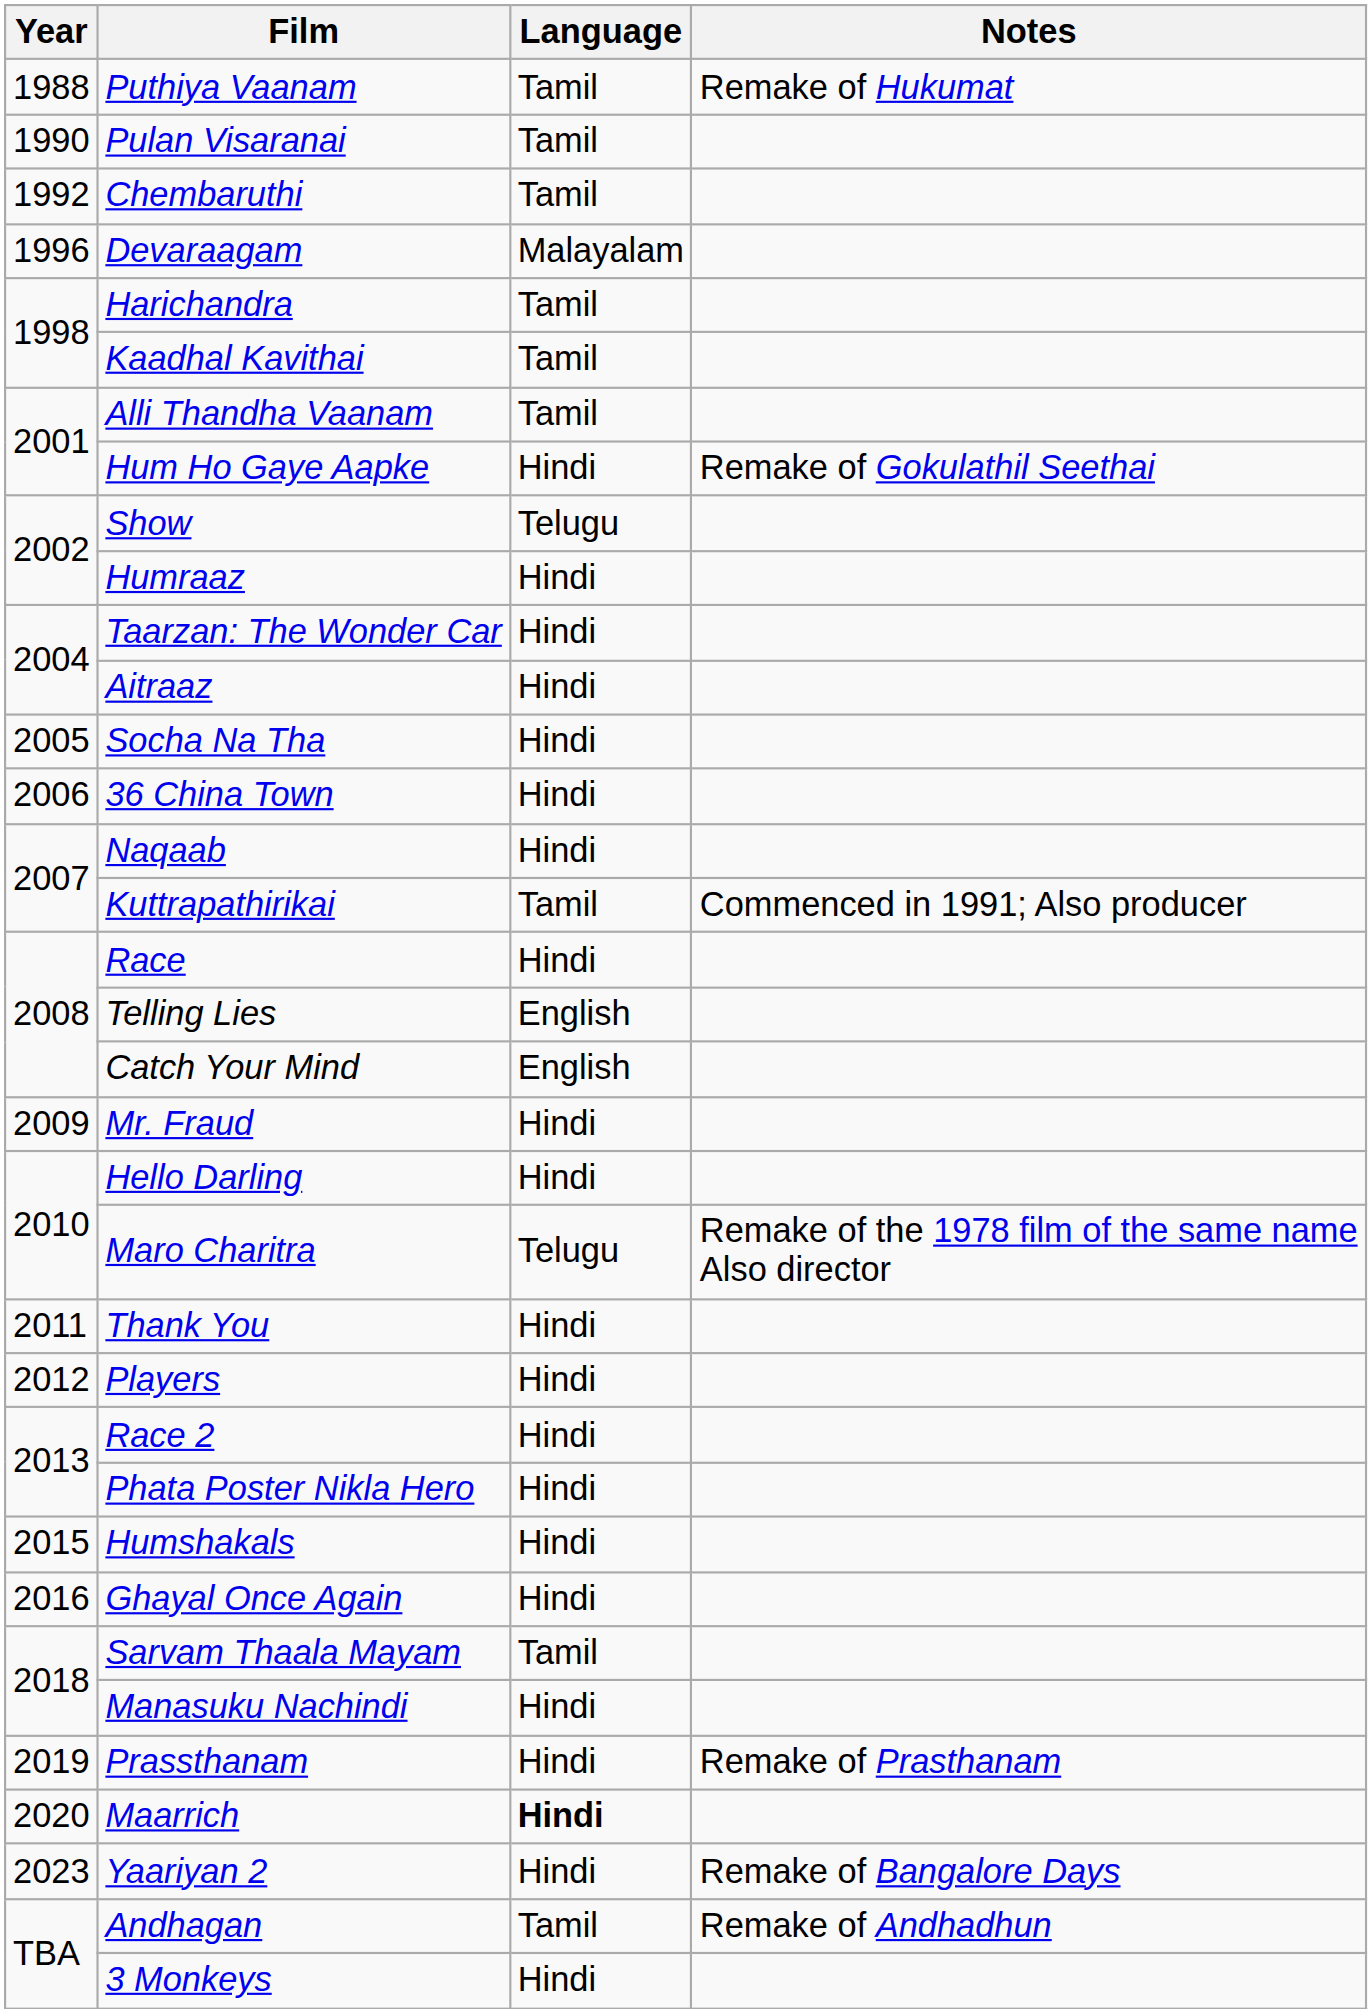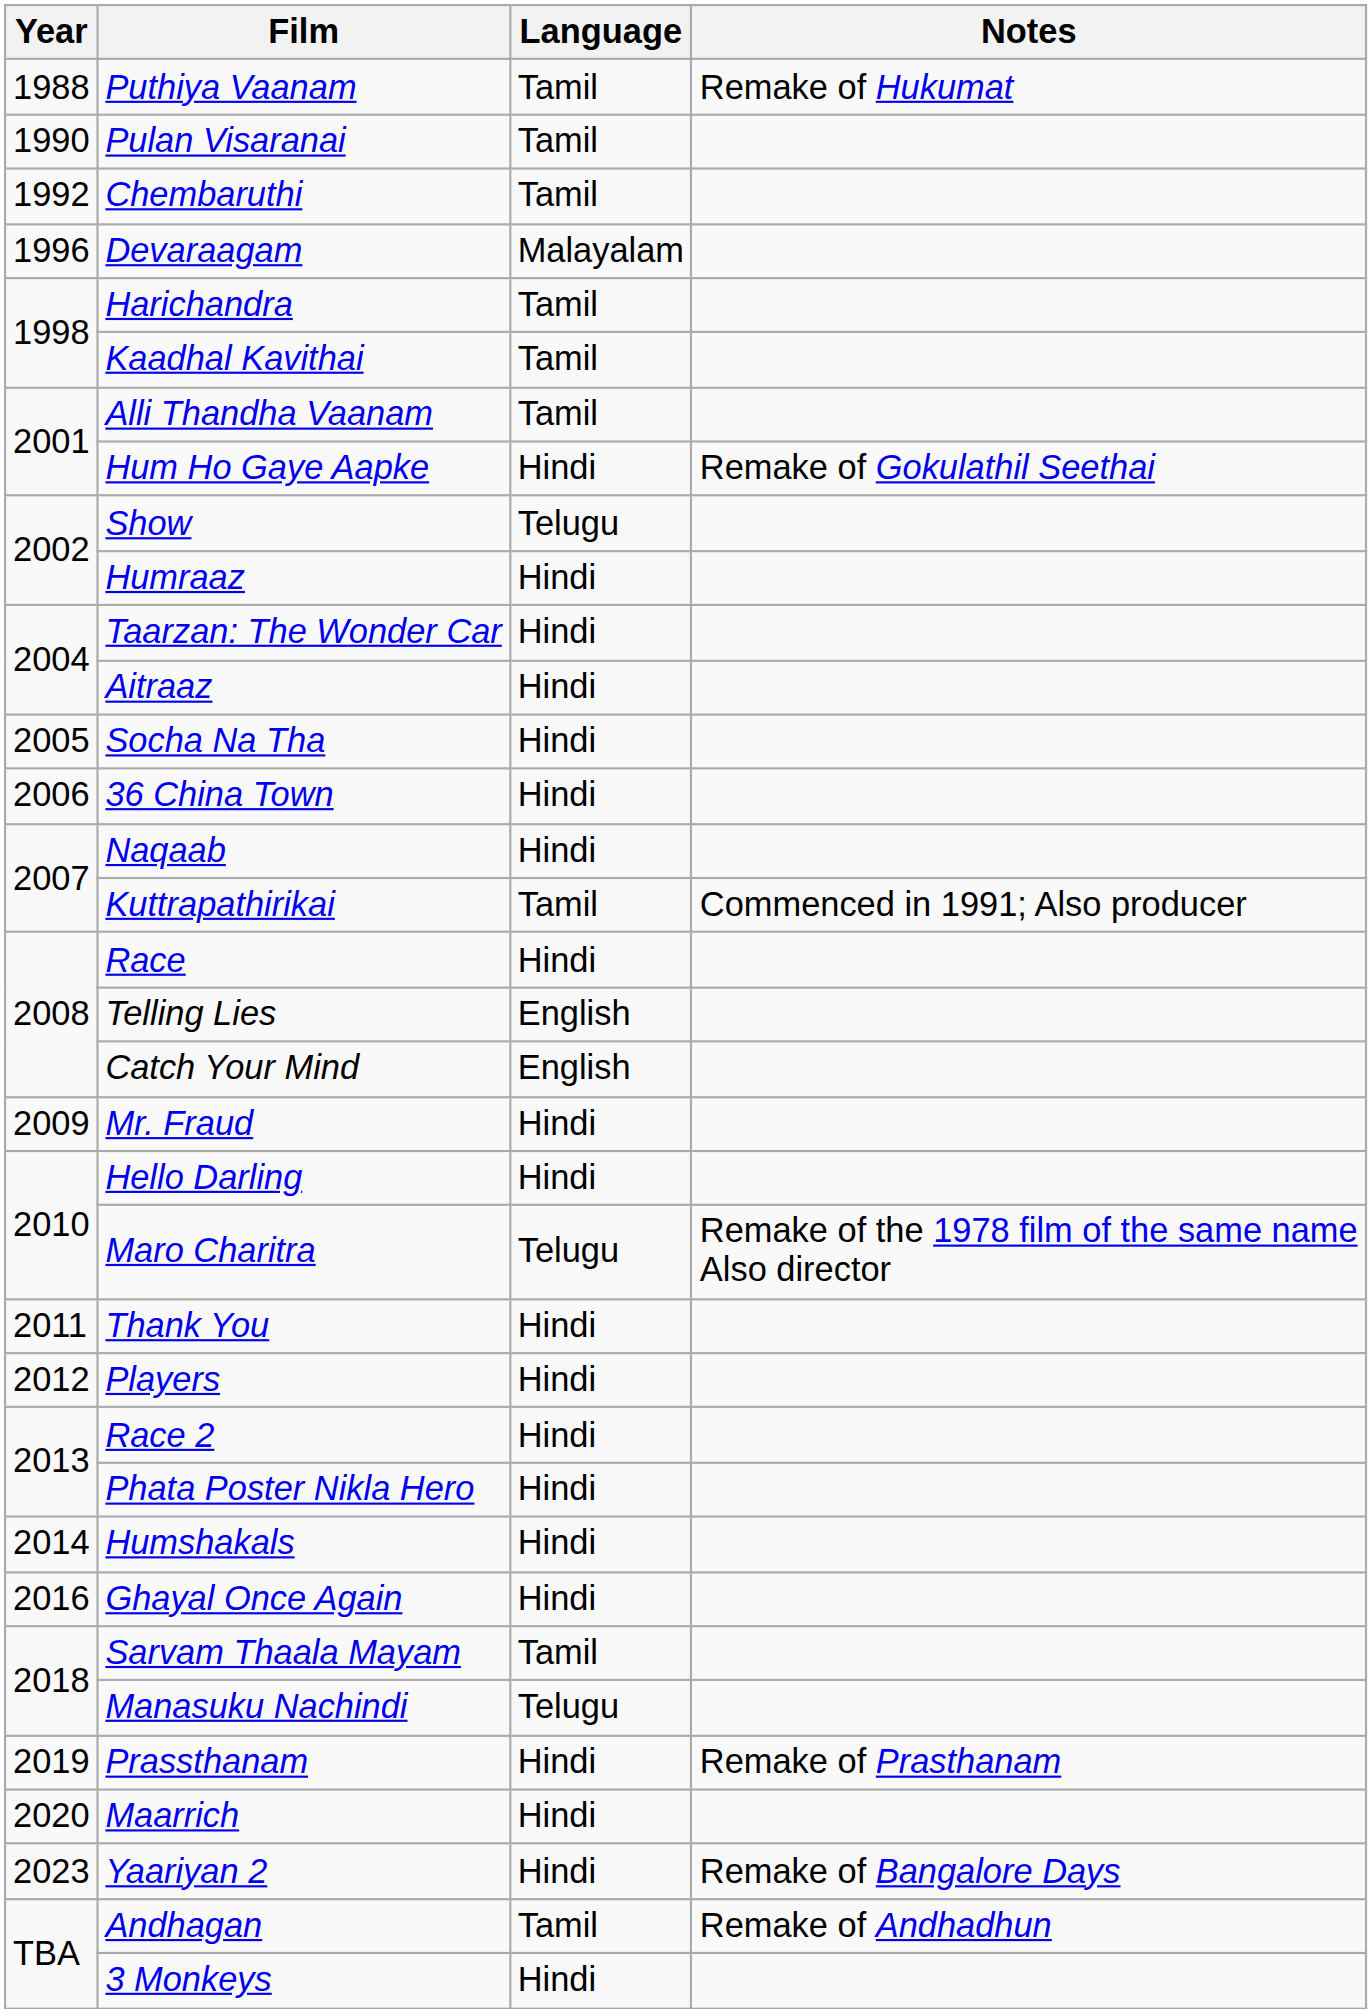Humshakals | Year: 2015 -> 2014
Manasuku Nachindi | Language: Hindi -> Telugu
Maarrich | Language: bold -> normal
